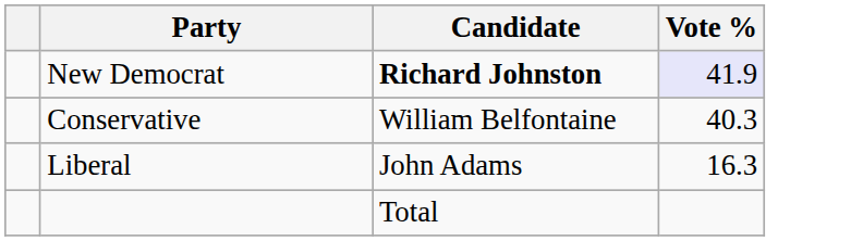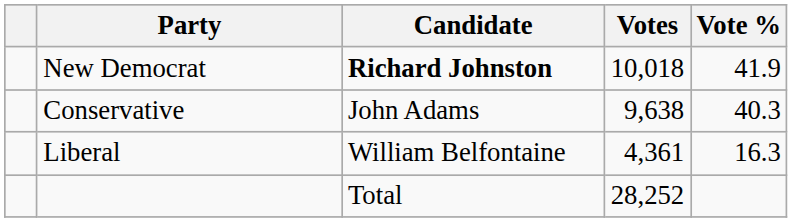+ column: Votes | 10,018 | 9,638 | 4,361 | 28,252
New Democrat | Vote %: lavender background -> no background
Conservative | Candidate: William Belfontaine -> John Adams
Liberal | Candidate: John Adams -> William Belfontaine
